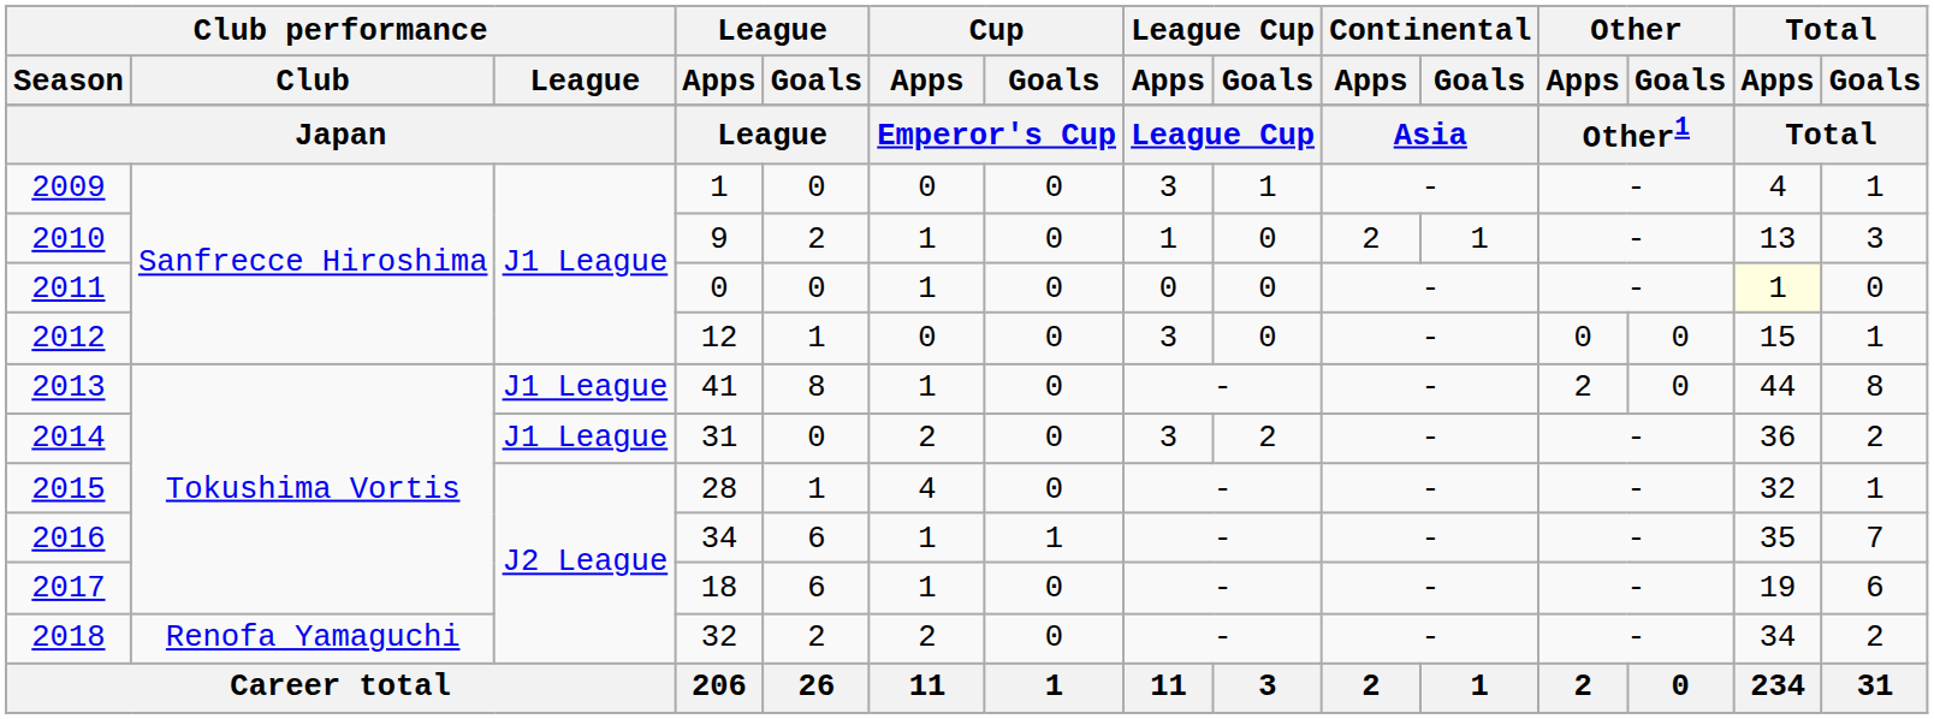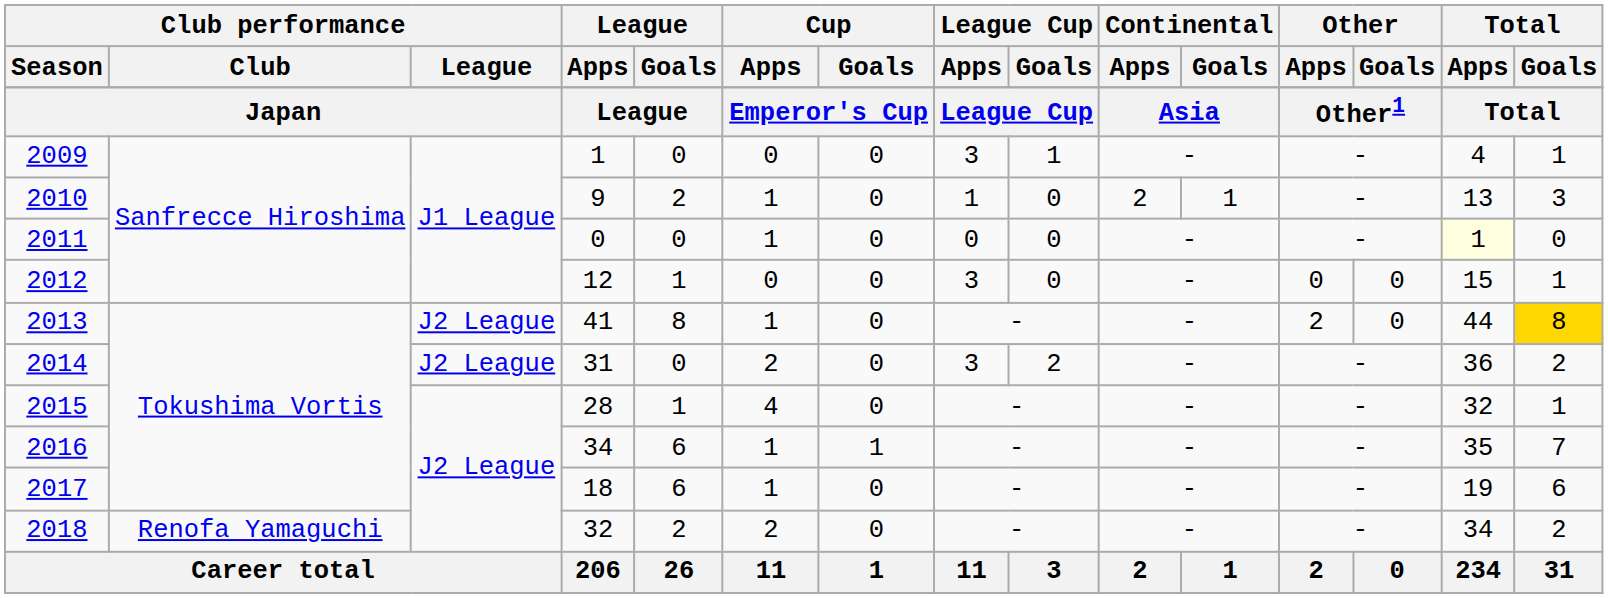2013 | Club performance / League: J1 League -> J2 League
2013 | Total / Goals: no background -> gold background
2014 | Club performance / League: J1 League -> J2 League
